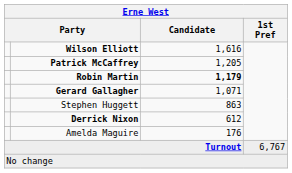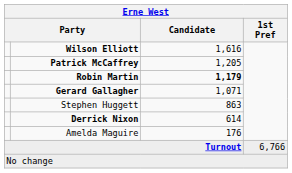Derrick Nixon | Candidate: 612 -> 614
Turnout | 1st Pref: 6,767 -> 6,766
